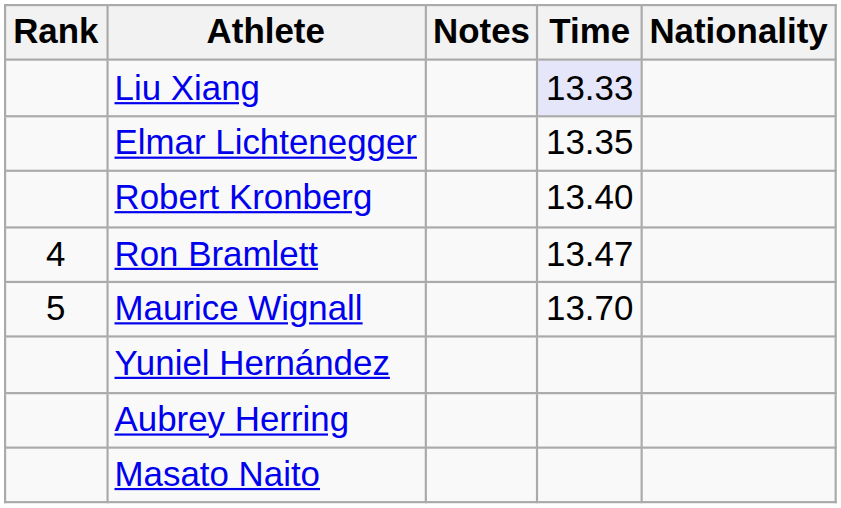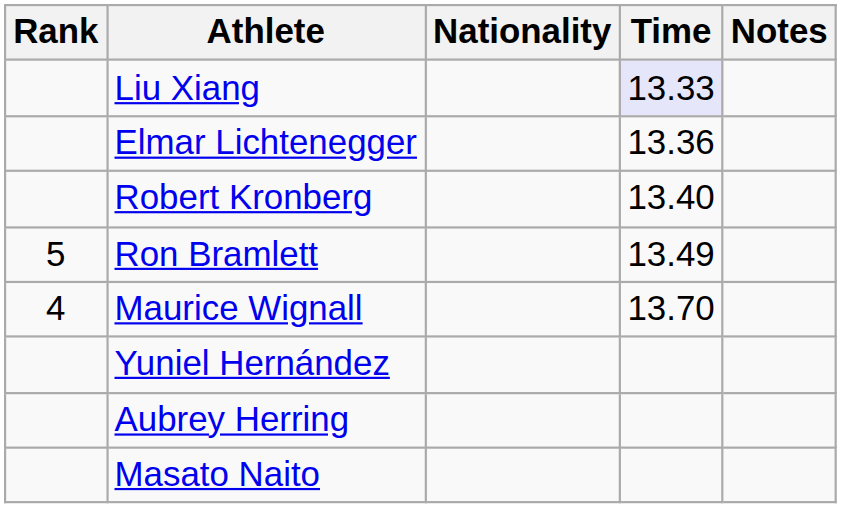columns swapped: Nationality <-> Notes
Elmar Lichtenegger | Time: 13.35 -> 13.36
Ron Bramlett | Rank: 4 -> 5
Ron Bramlett | Time: 13.47 -> 13.49
Maurice Wignall | Rank: 5 -> 4
